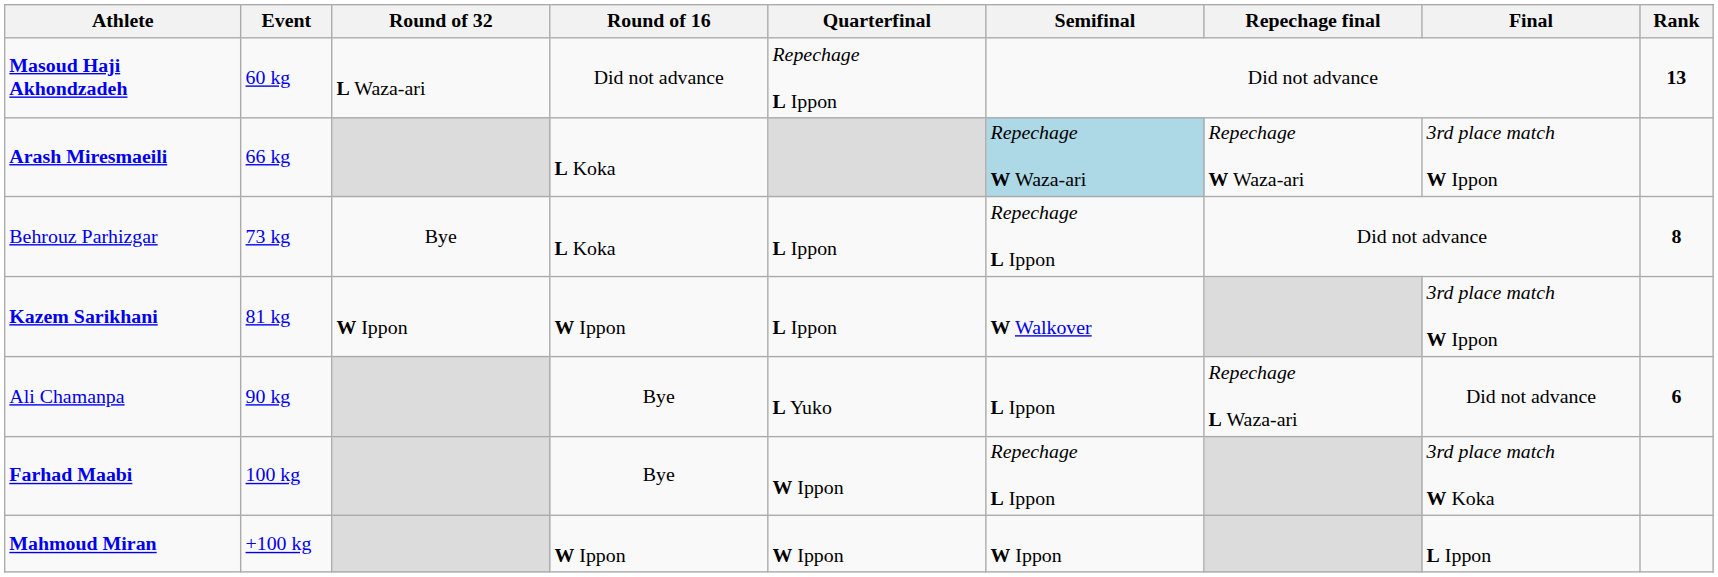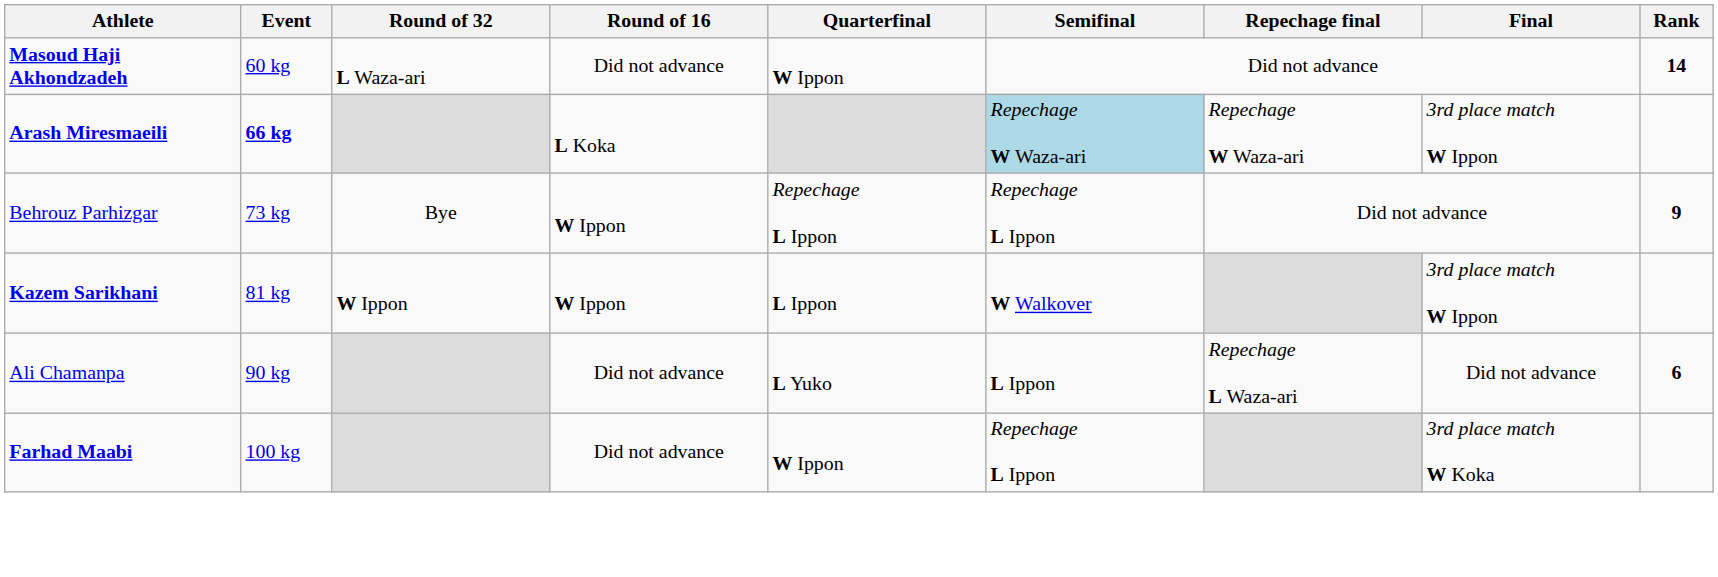Masoud Haji Akhondzadeh | Quarterfinal: Repechage L Ippon -> W Ippon
Masoud Haji Akhondzadeh | Rank: 13 -> 14
Arash Miresmaeili | Event: normal -> bold
Behrouz Parhizgar | Round of 16: L Koka -> W Ippon
Behrouz Parhizgar | Quarterfinal: L Ippon -> Repechage L Ippon
Behrouz Parhizgar | Rank: 8 -> 9
Ali Chamanpa | Round of 16: Bye -> Did not advance
Farhad Maabi | Round of 16: Bye -> Did not advance
- row: Mahmoud Miran | +100 kg | W Ippon | W Ippon | W Ippon | L Ippon
